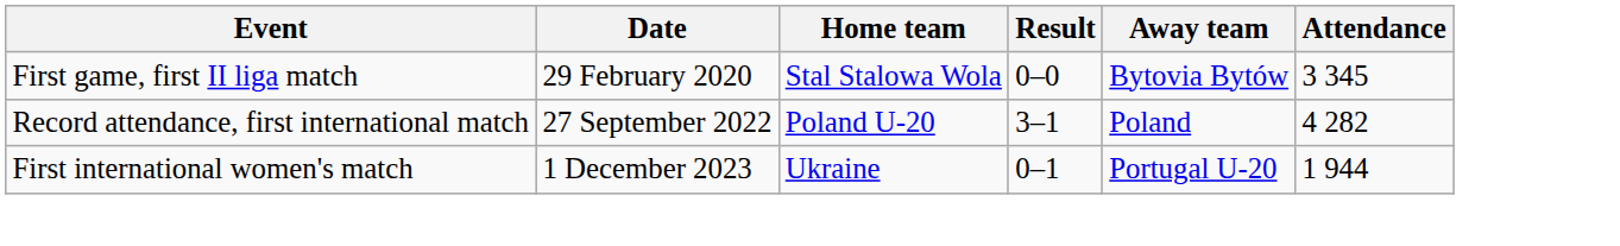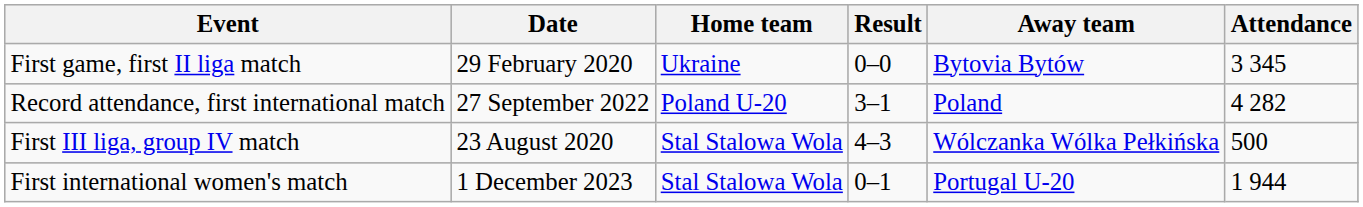First game, first II liga match | Home team: Stal Stalowa Wola -> Ukraine
+ row: First III liga, group IV match | 23 August 2020 | Stal Stalowa Wola | 4–3 | Wólczanka Wólka Pełkińska | 500
First international women's match | Home team: Ukraine -> Stal Stalowa Wola
